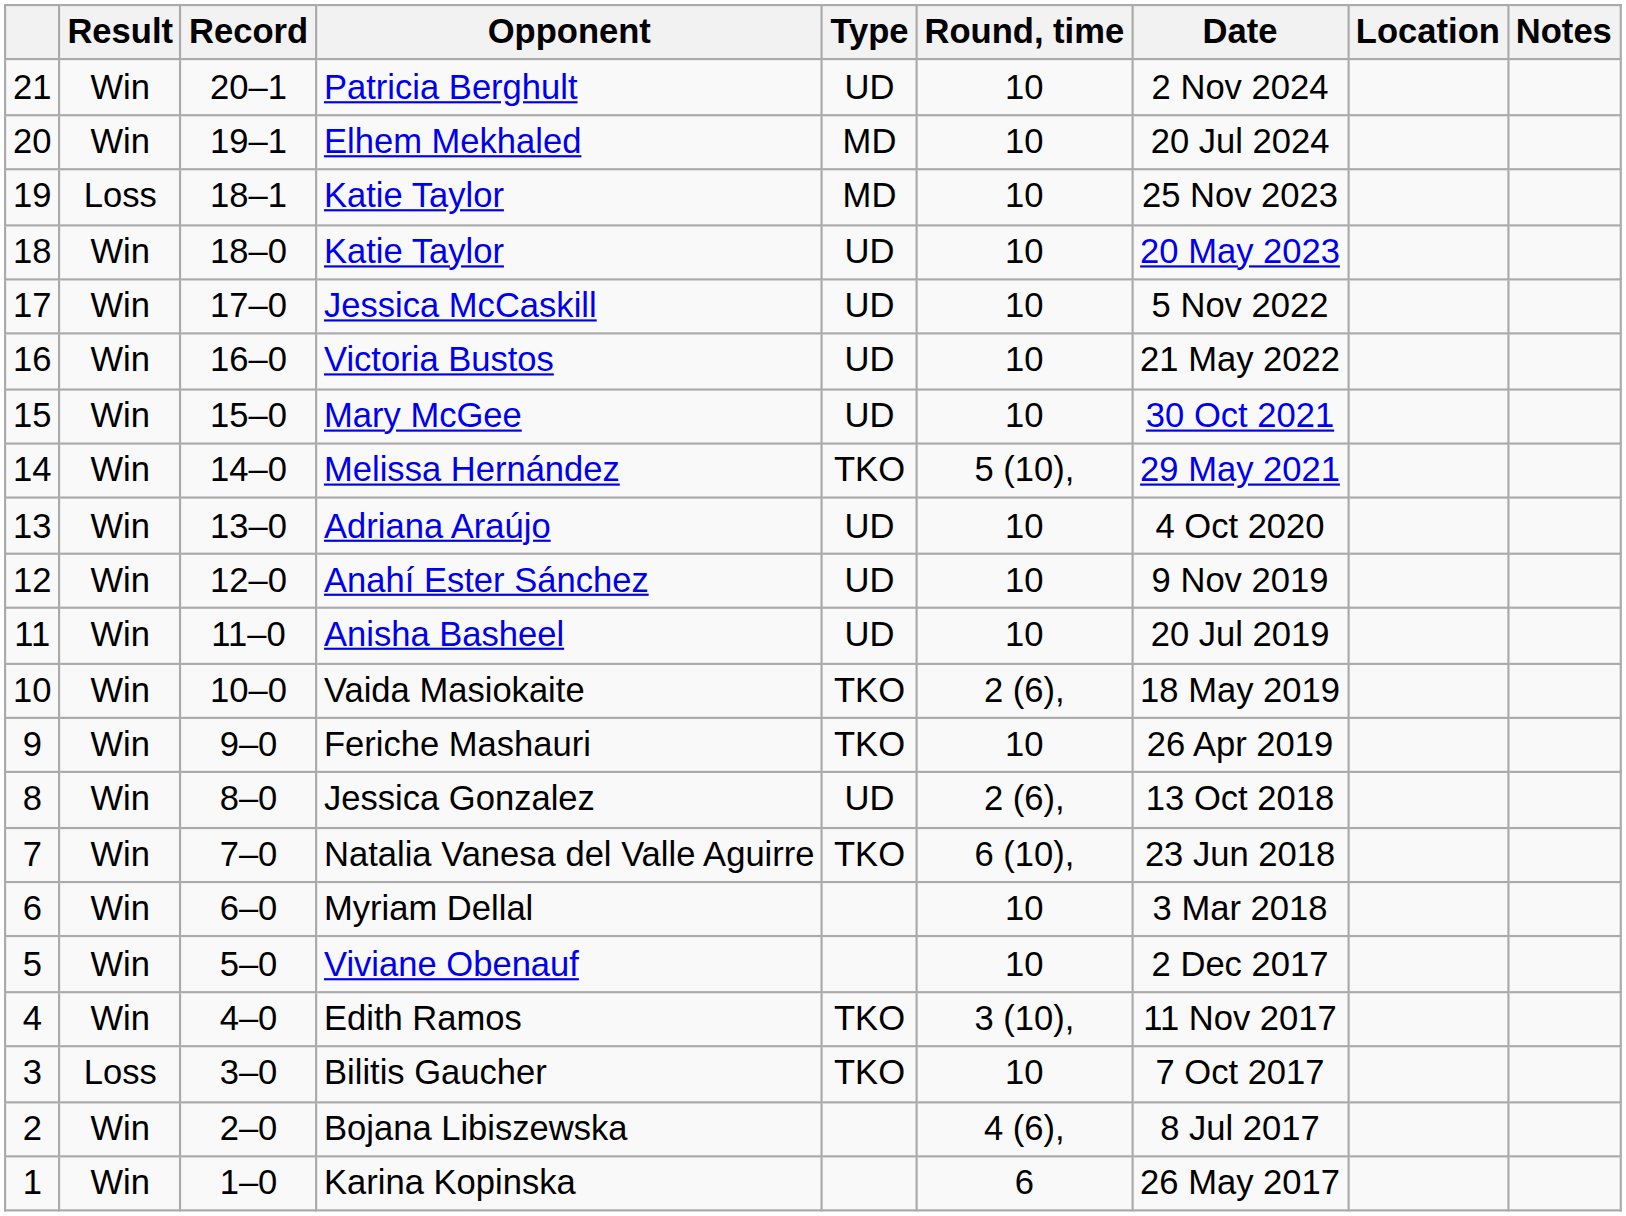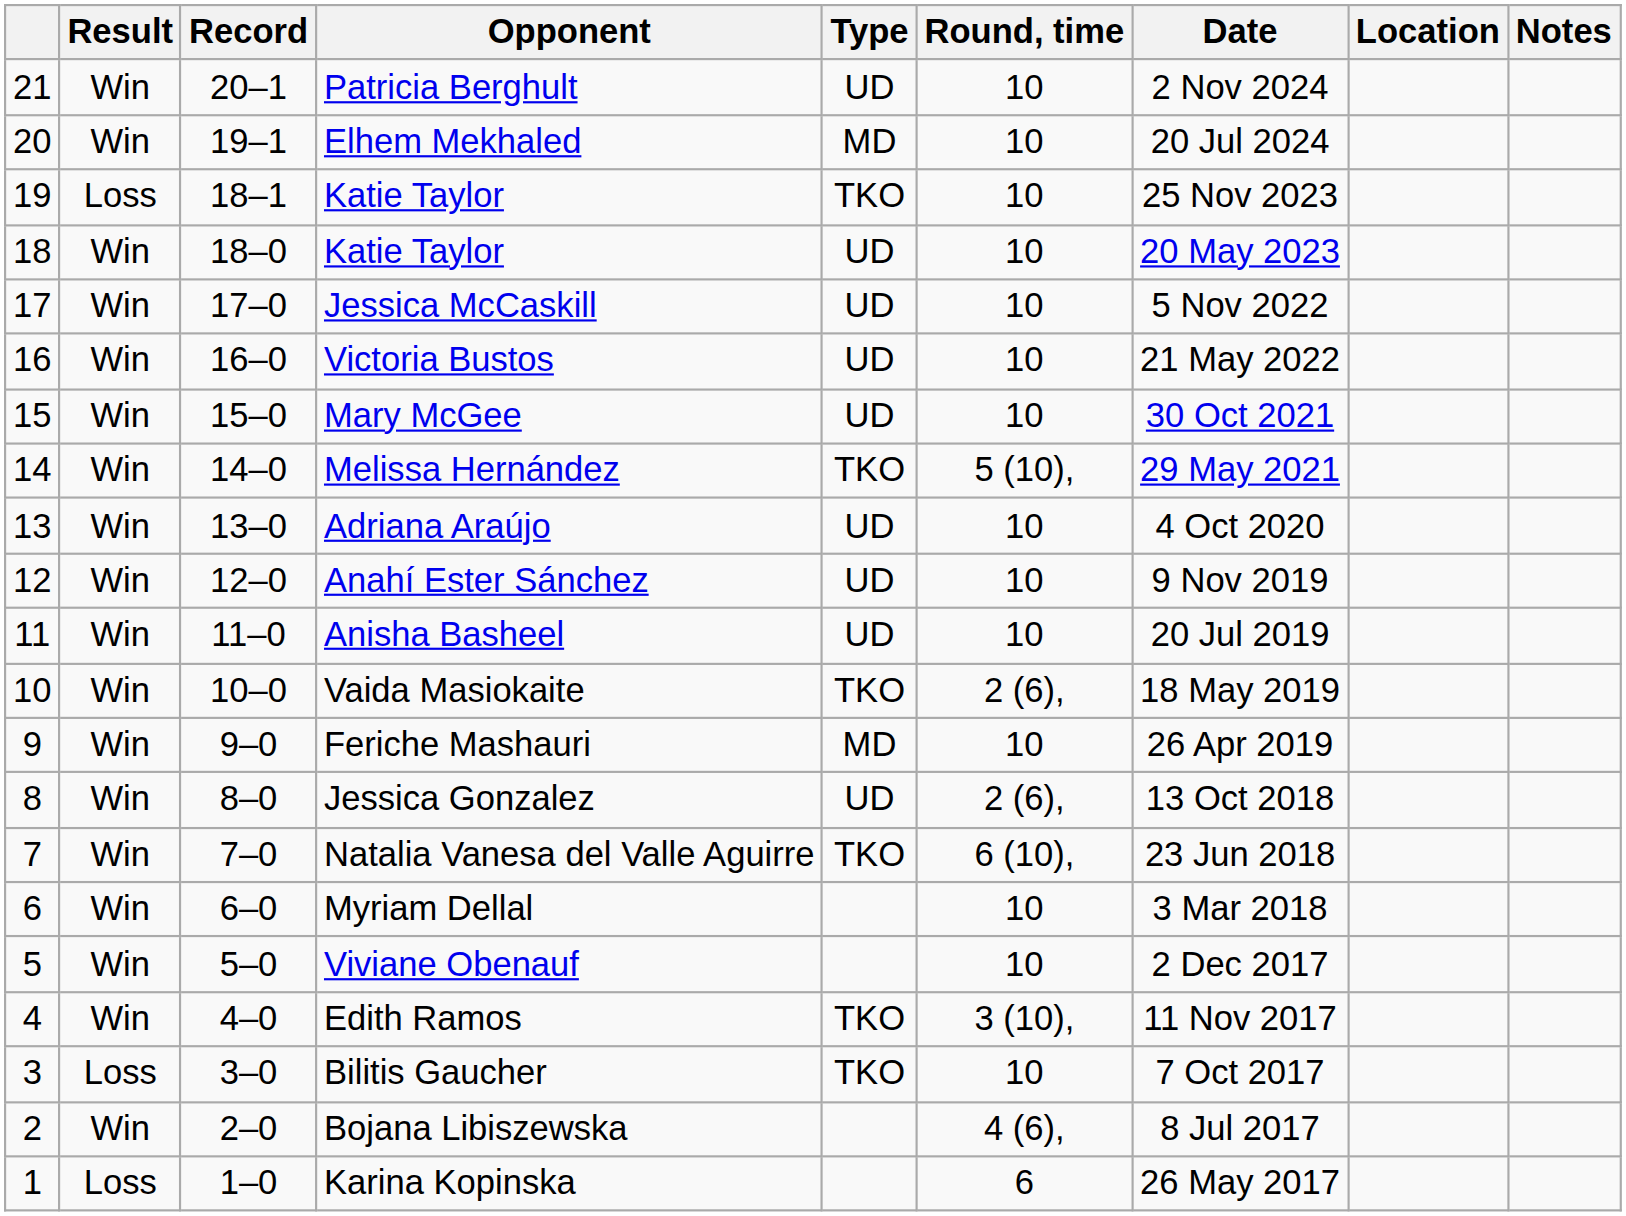19 / Katie Taylor | Type: MD -> TKO
Feriche Mashauri | Type: TKO -> MD
Karina Kopinska | Result: Win -> Loss
